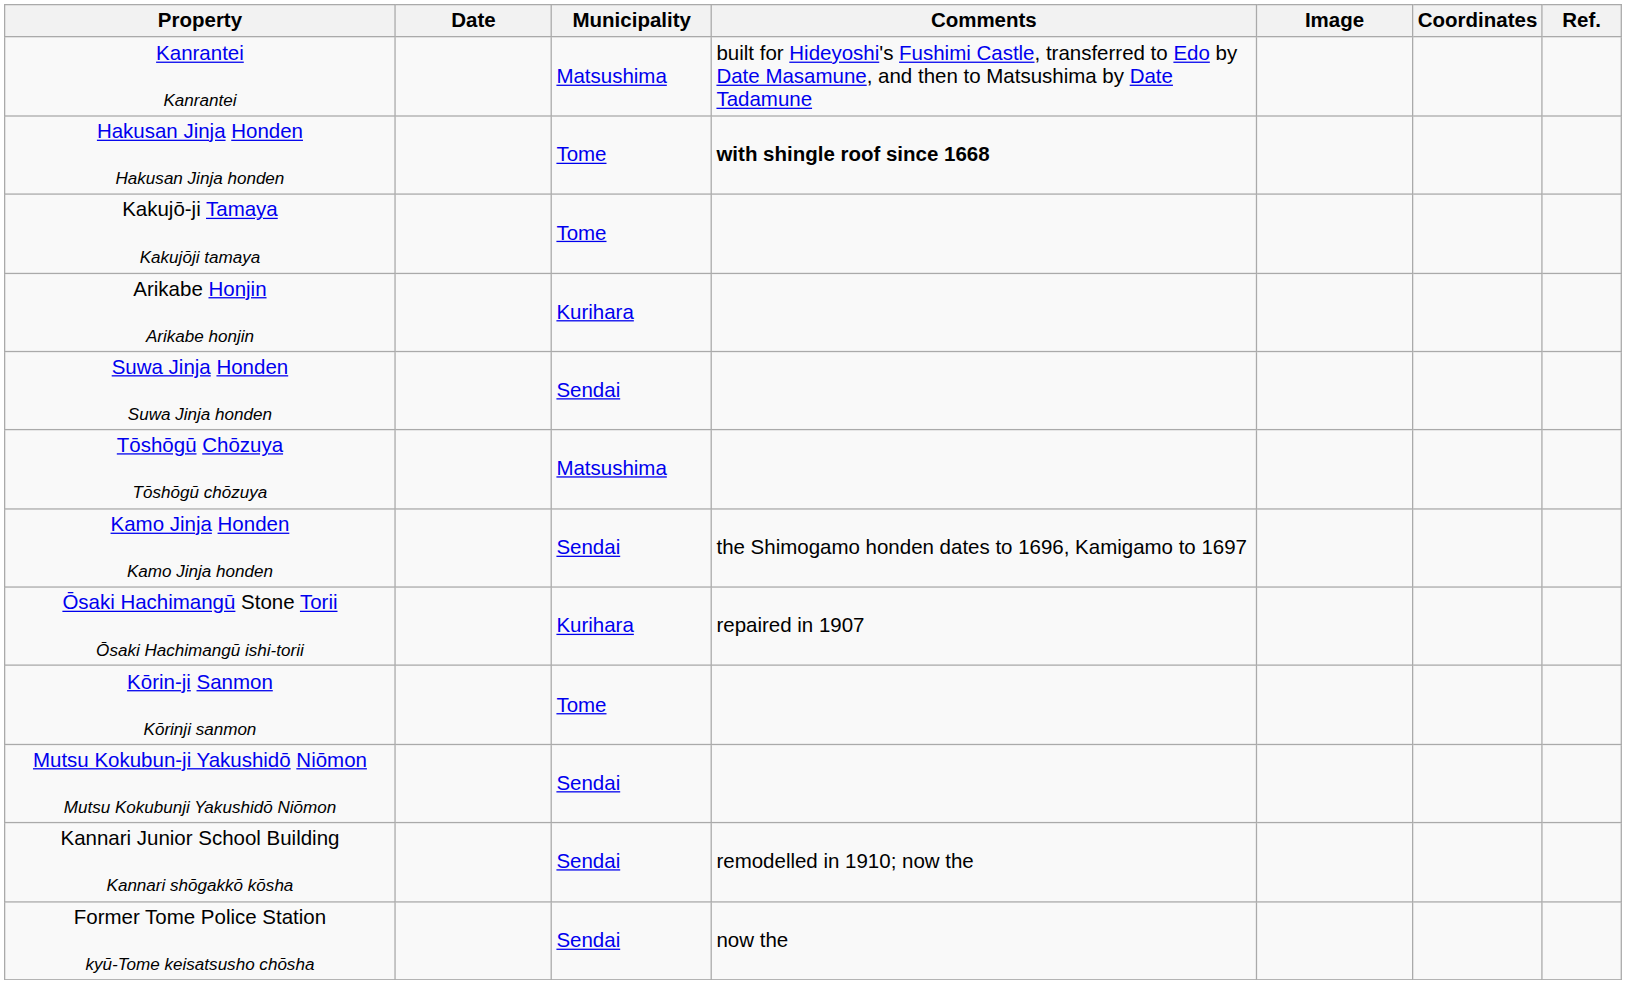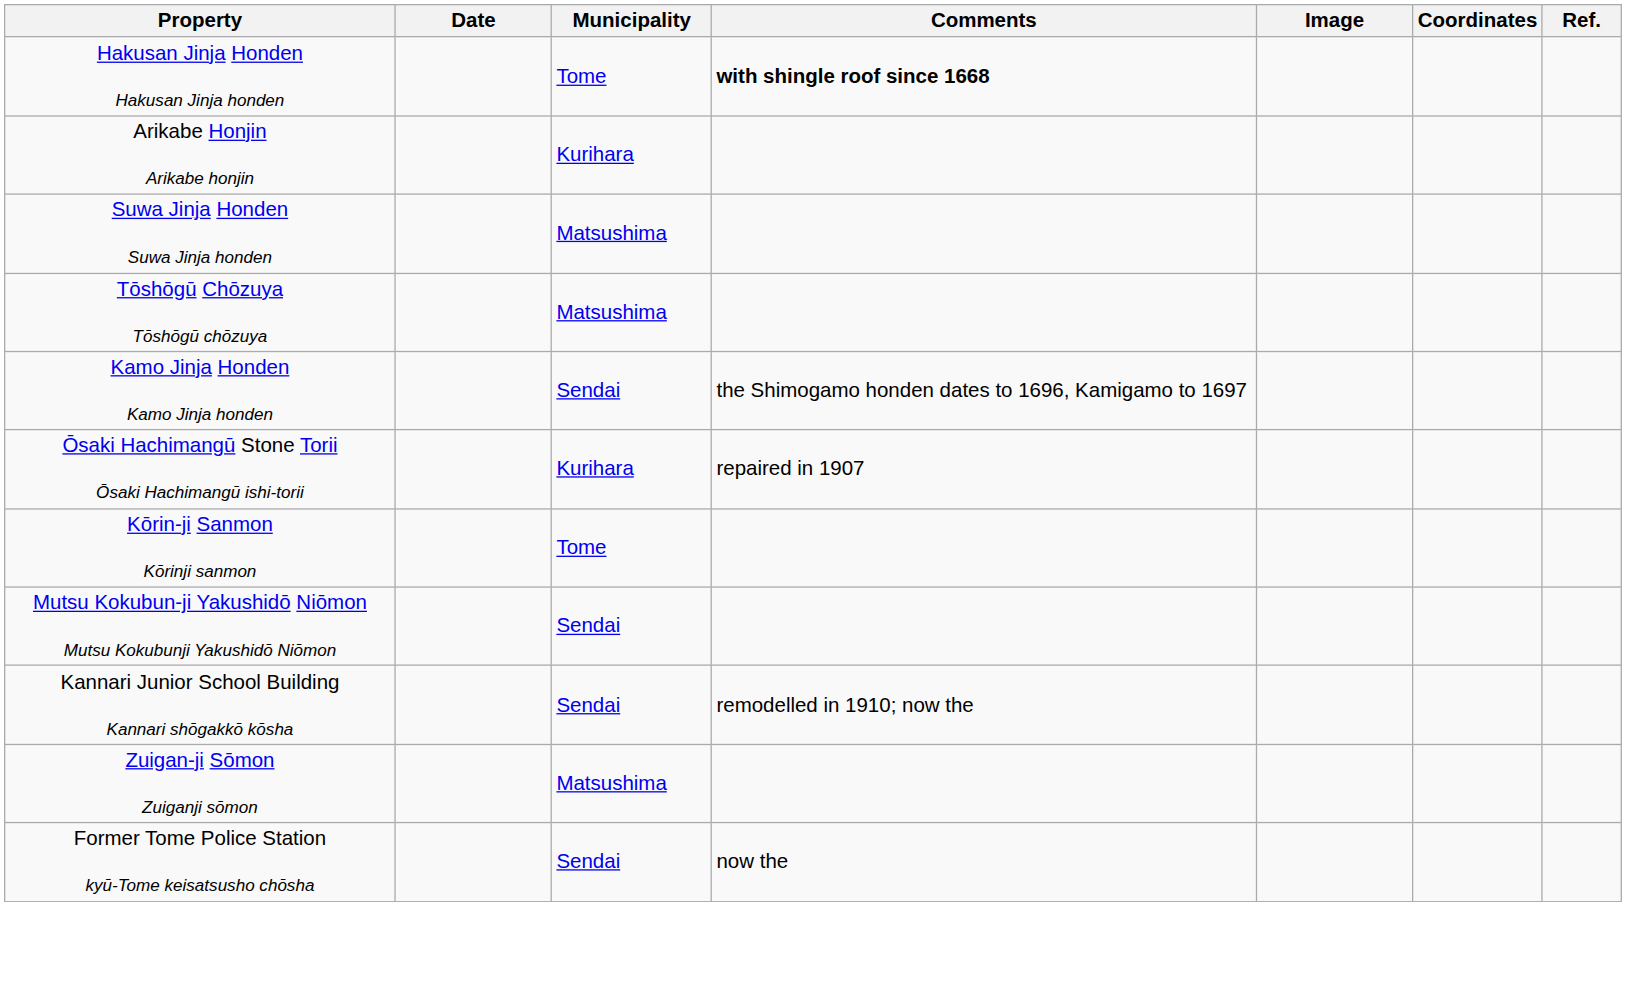- row: Kanrantei Kanrantei | Matsushima | built for Hideyoshi's Fushimi Castle, transferred to Edo by Date Masamune, and then to Matsushima by Date Tadamune
- row: Kakujō-ji Tamaya Kakujōji tamaya | Tome
Suwa Jinja Honden Suwa Jinja honden | Municipality: Sendai -> Matsushima
+ row: Zuigan-ji Sōmon Zuiganji sōmon | Matsushima
